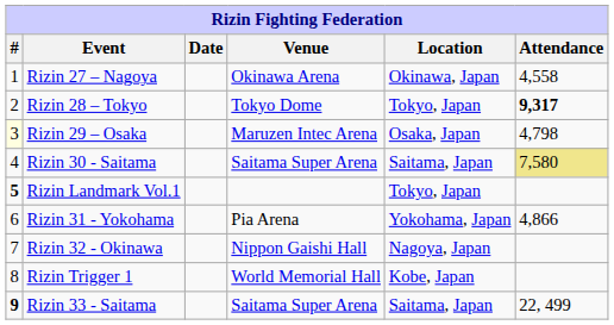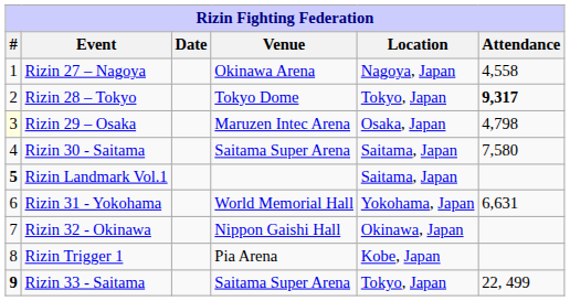Rizin 27 – Nagoya | Location: Okinawa, Japan -> Nagoya, Japan
Rizin 30 - Saitama | Attendance: khaki background -> no background
Rizin Landmark Vol.1 | Location: Tokyo, Japan -> Saitama, Japan
Rizin 31 - Yokohama | Venue: Pia Arena -> World Memorial Hall
Rizin 31 - Yokohama | Attendance: 4,866 -> 6,631
Rizin 32 - Okinawa | Location: Nagoya, Japan -> Okinawa, Japan
Rizin Trigger 1 | Venue: World Memorial Hall -> Pia Arena
Rizin 33 - Saitama | Location: Saitama, Japan -> Tokyo, Japan
